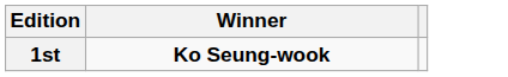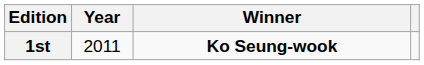+ column: Year | 2011
